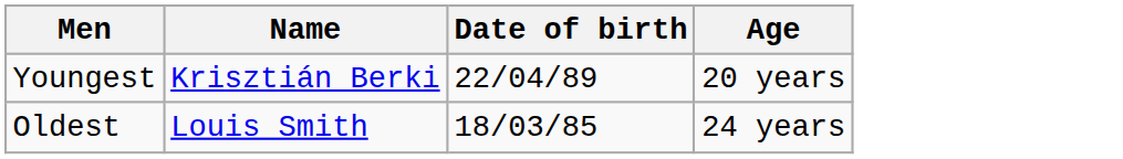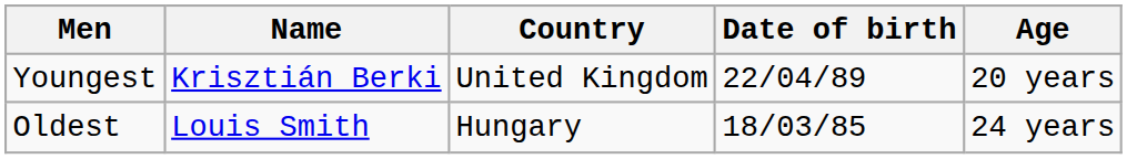+ column: Country | United Kingdom | Hungary
